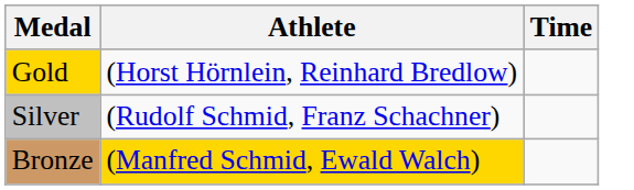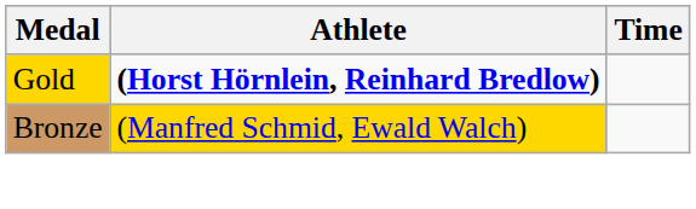Gold | Athlete: normal -> bold
- row: Silver | (Rudolf Schmid, Franz Schachner)
